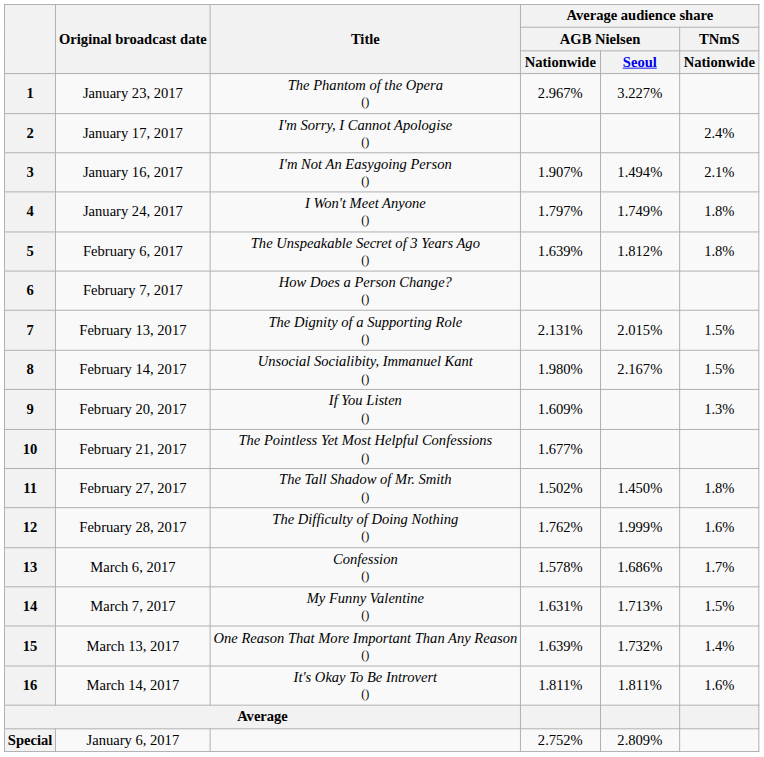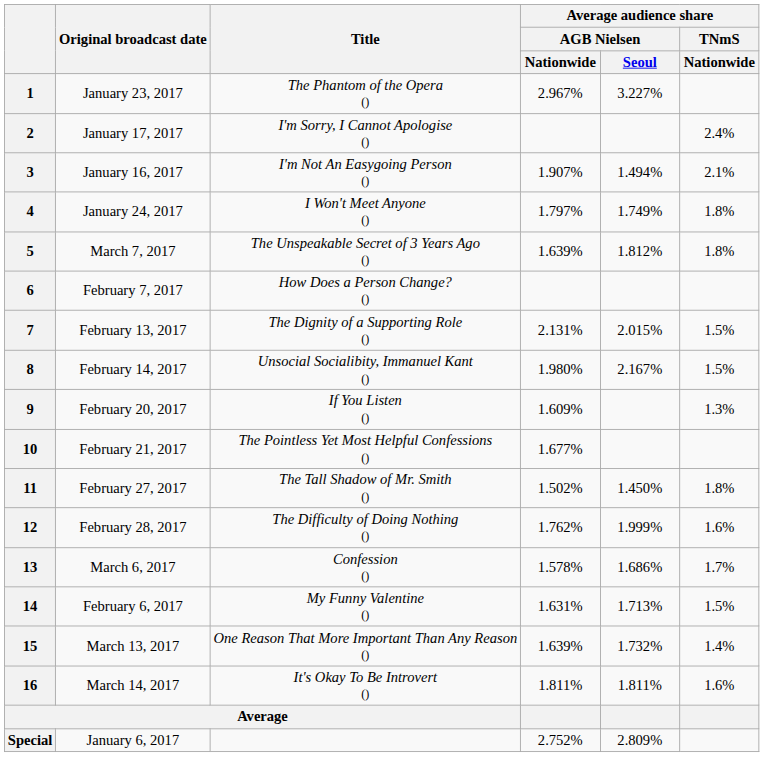5 | Original broadcast date: February 6, 2017 -> March 7, 2017
14 | Original broadcast date: March 7, 2017 -> February 6, 2017
